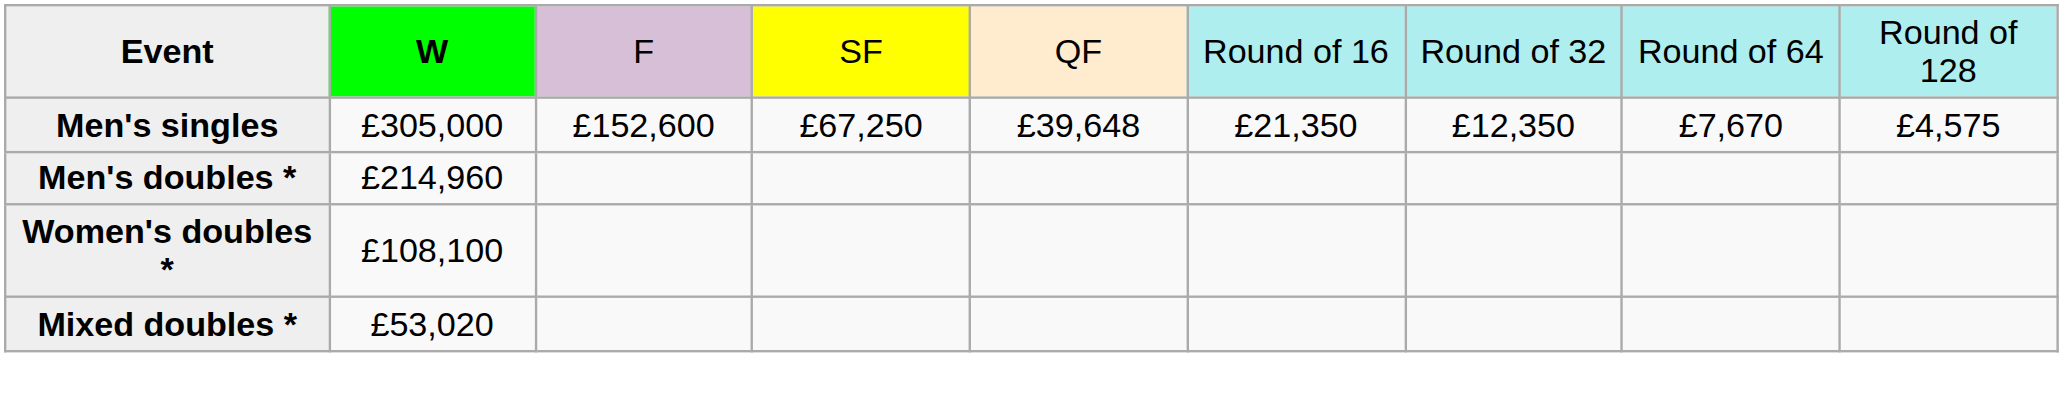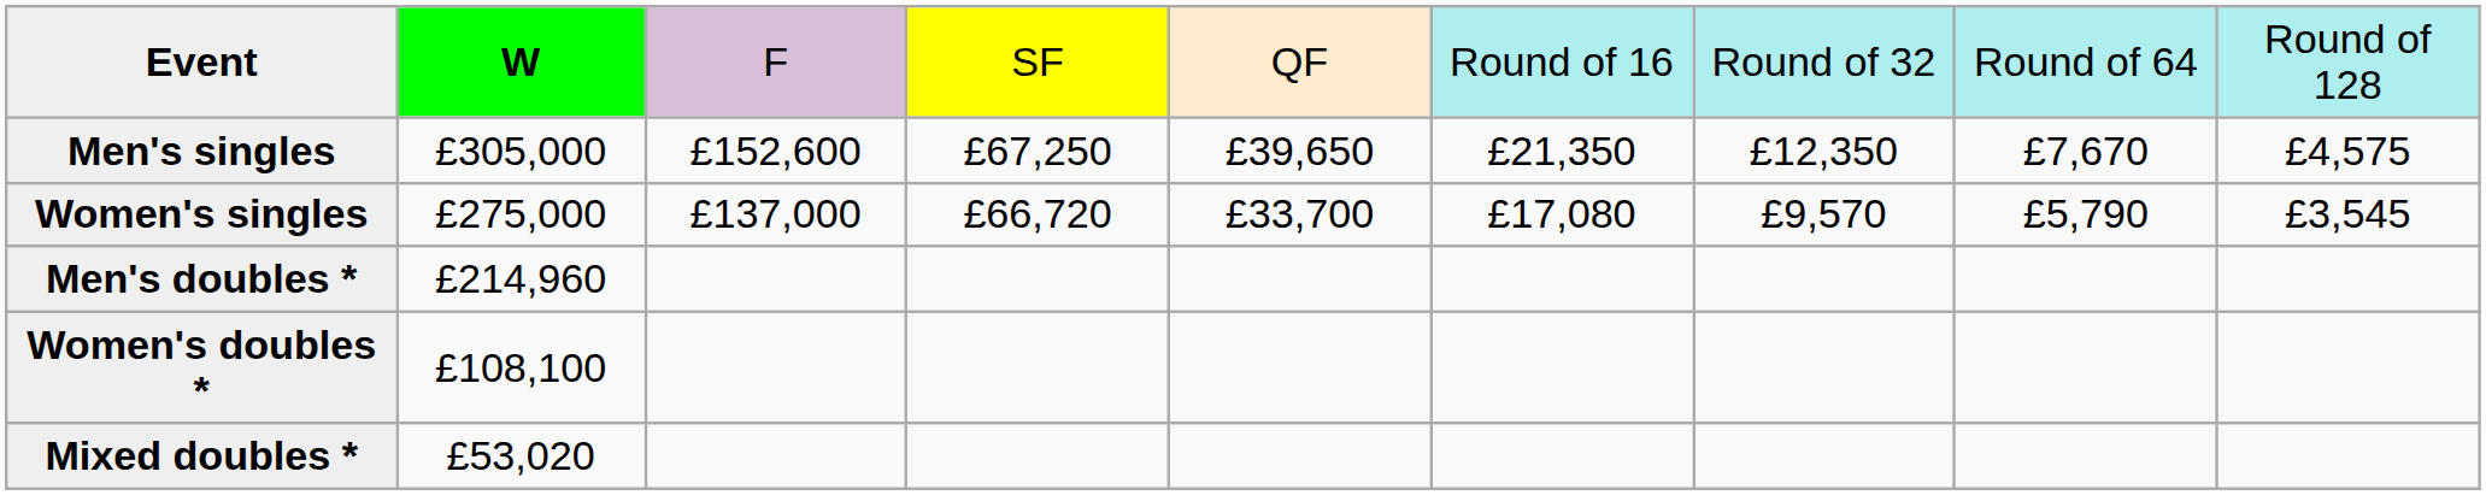Men's singles | column 5: £39,648 -> £39,650
+ row: Women's singles | £275,000 | £137,000 | £66,720 | £33,700 | £17,080 | £9,570 | £5,790 | £3,545
